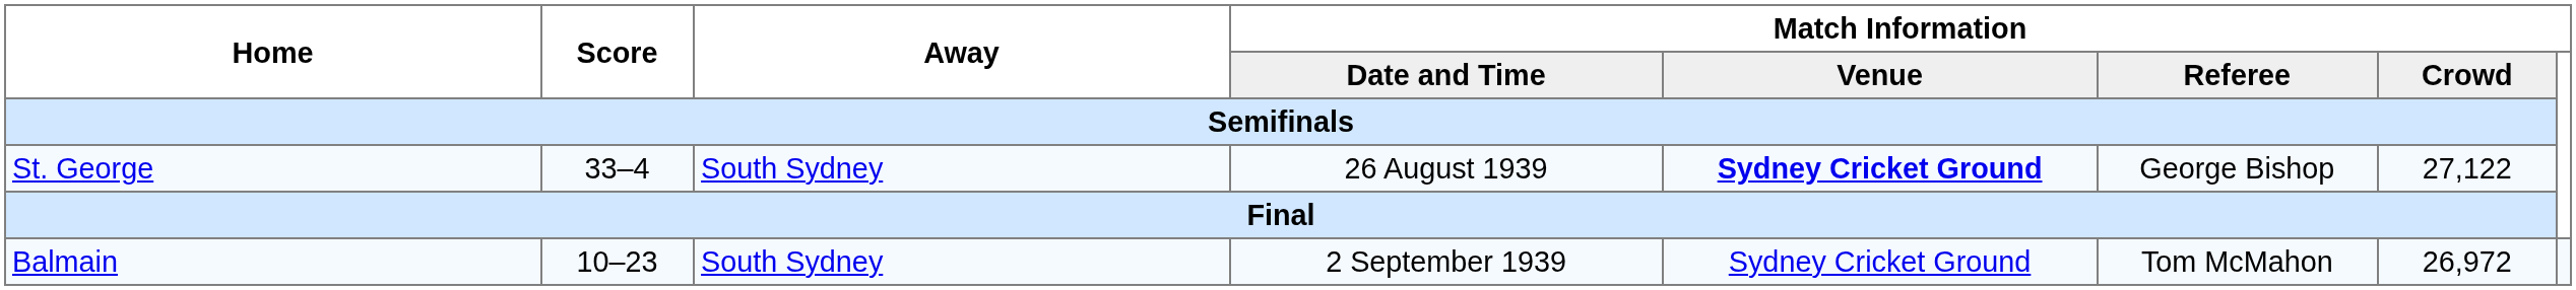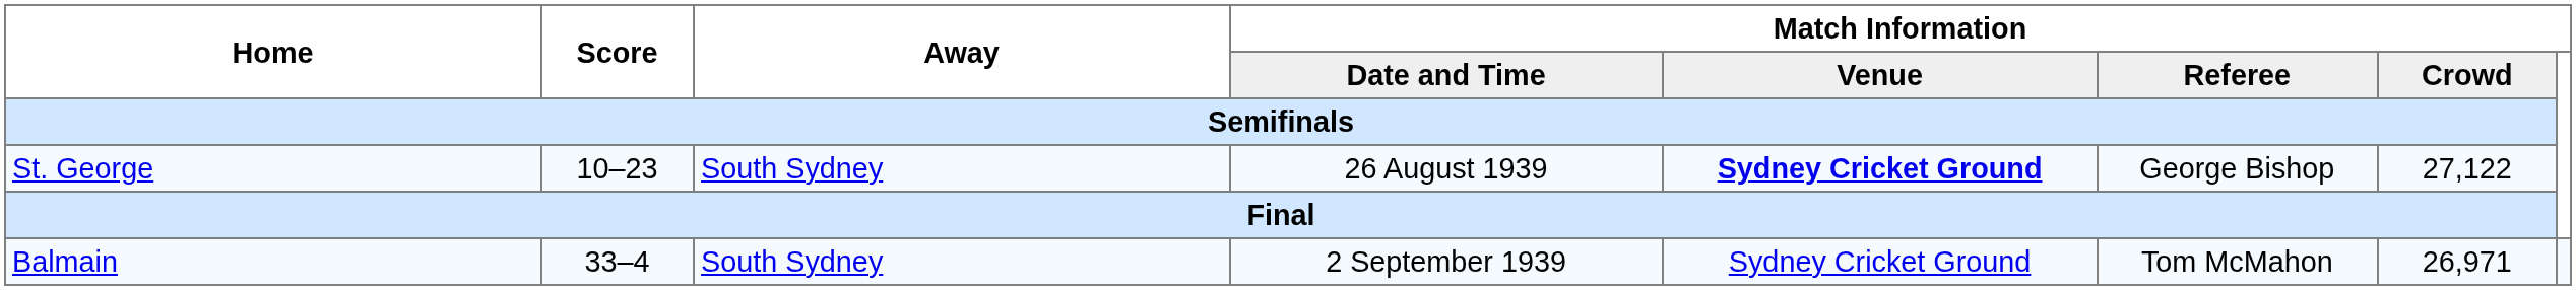St. George | Score: 33–4 -> 10–23
Balmain | Score: 10–23 -> 33–4
Balmain | Match Information / Crowd: 26,972 -> 26,971
